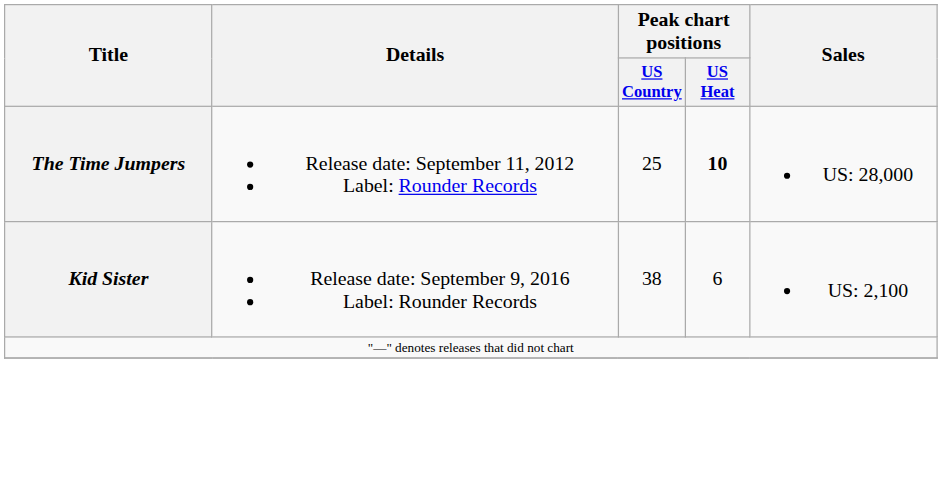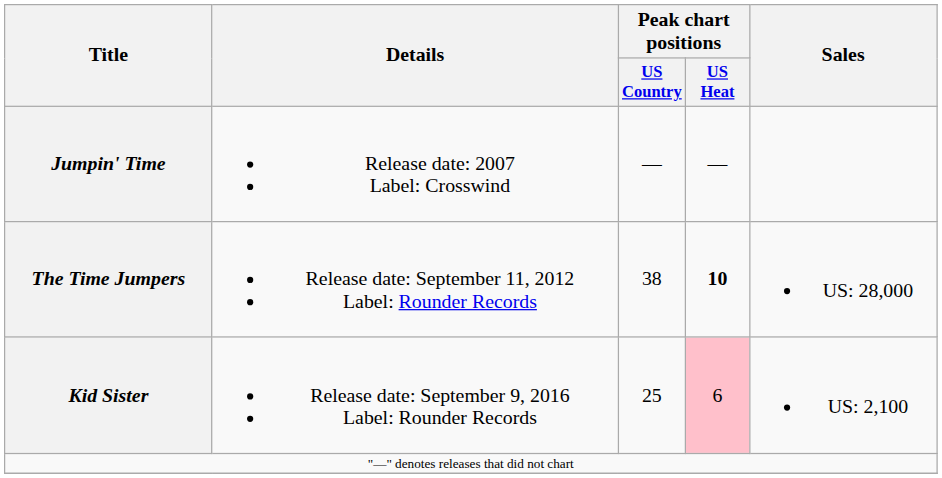+ row: Jumpin' Time | Release date: 2007 Label: Crosswind | — | —
The Time Jumpers | Peak chart positions / US Country: 25 -> 38
Kid Sister | Peak chart positions / US Country: 38 -> 25
Kid Sister | Peak chart positions / US Heat: no background -> pink background
